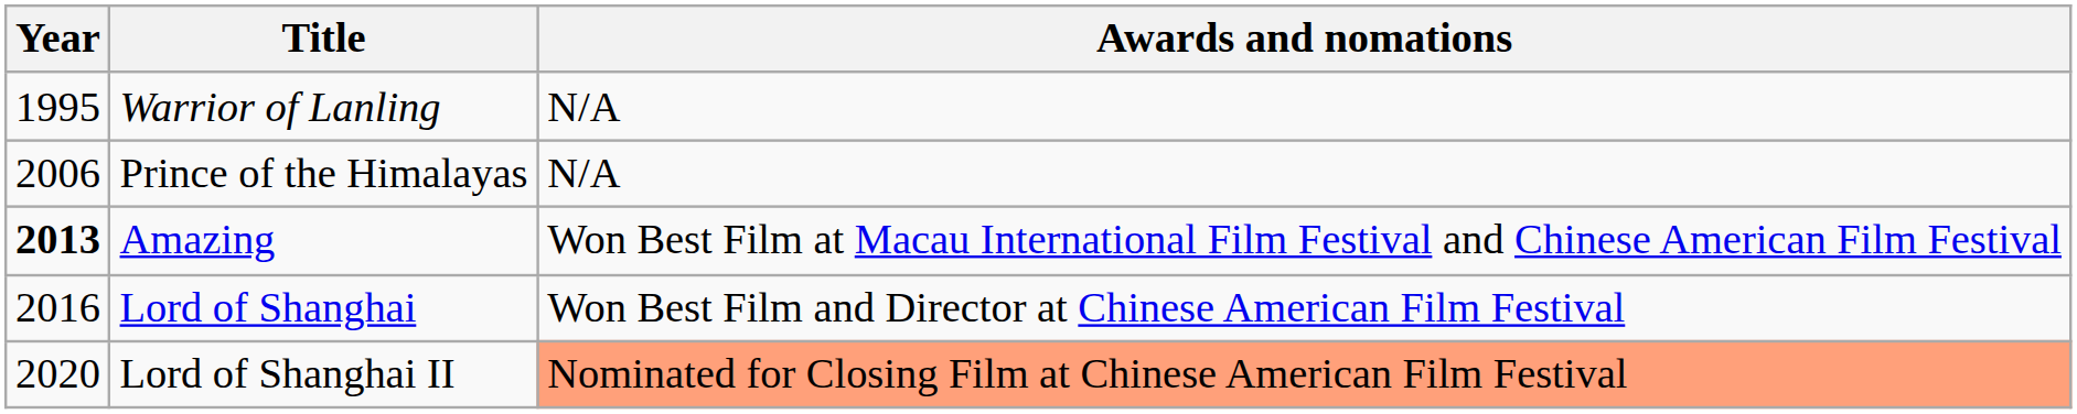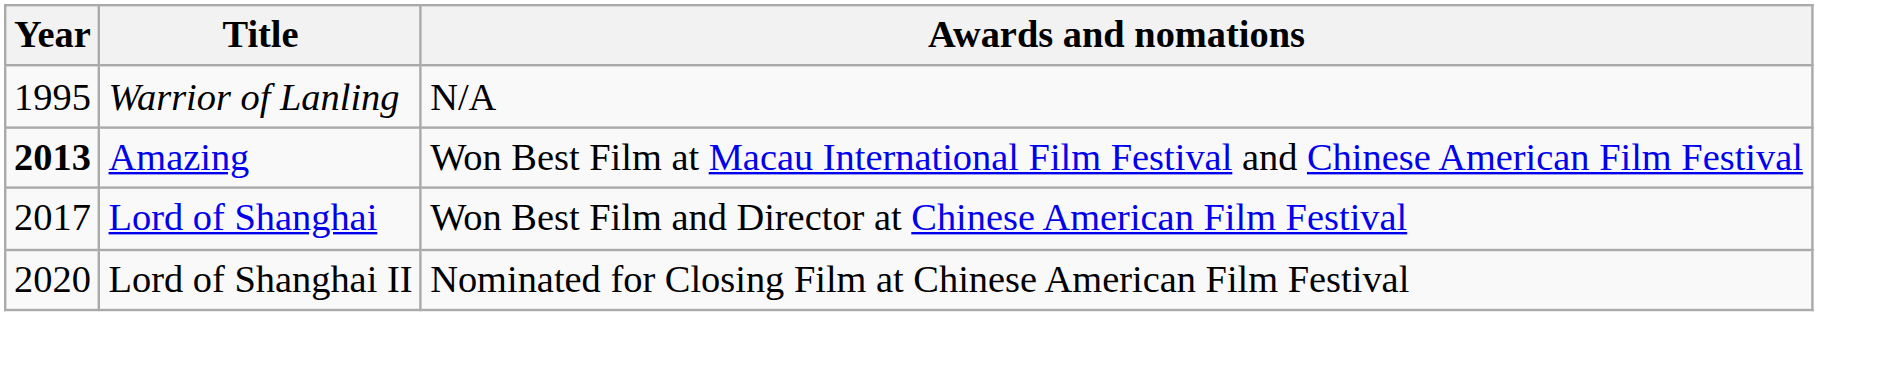- row: 2006 | Prince of the Himalayas | N/A
Lord of Shanghai | Year: 2016 -> 2017
Lord of Shanghai II | Awards and nomations: lightsalmon background -> no background
